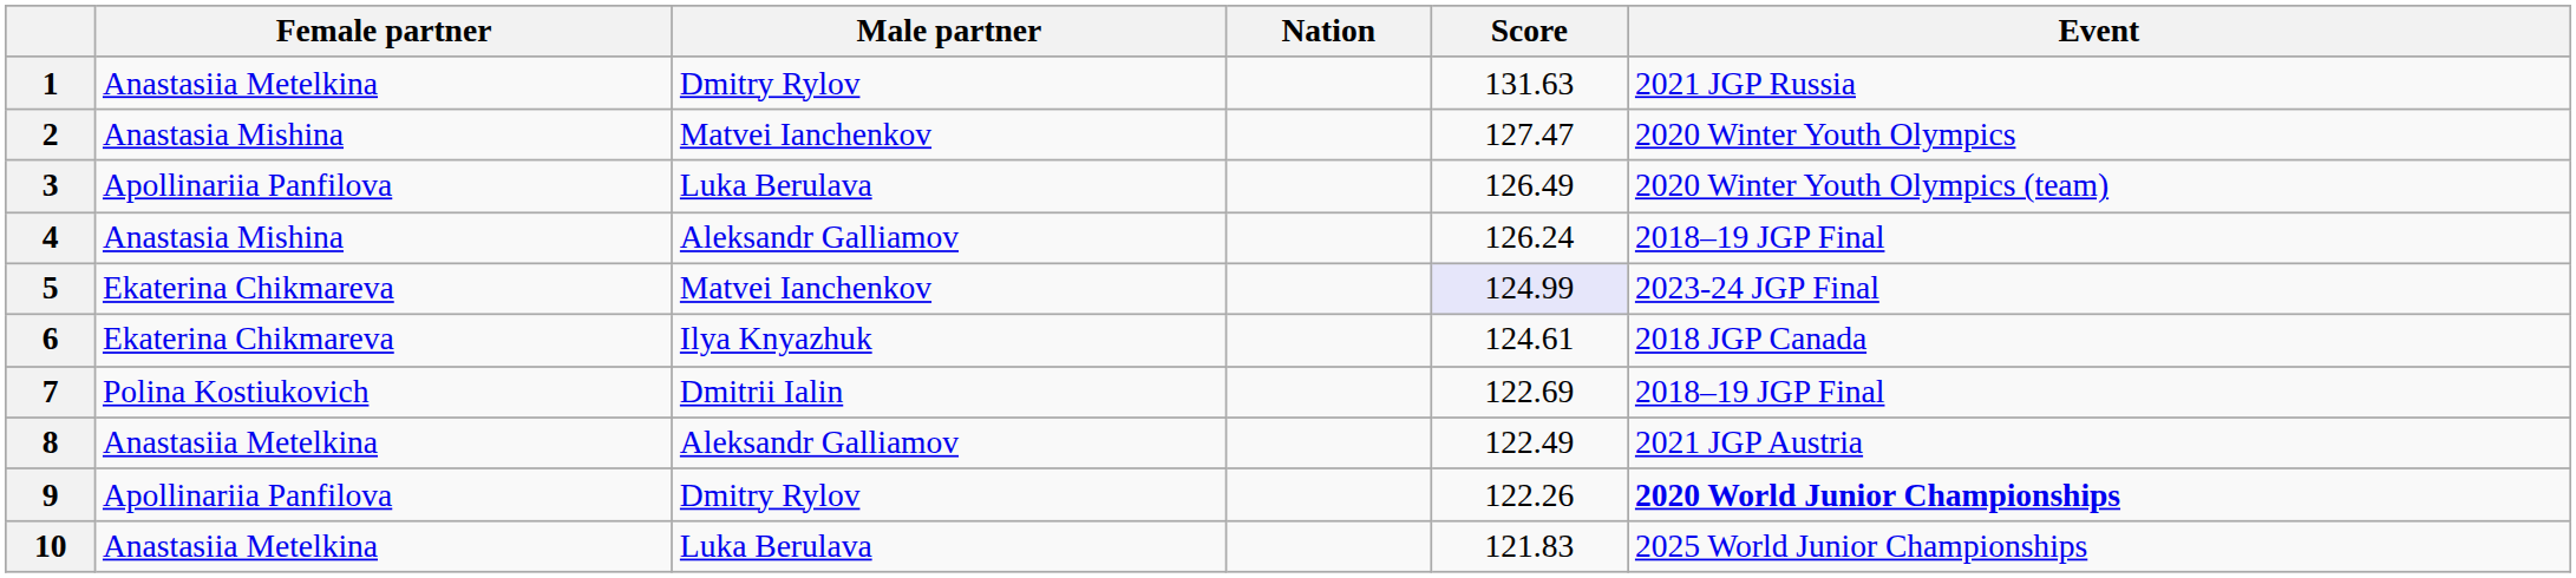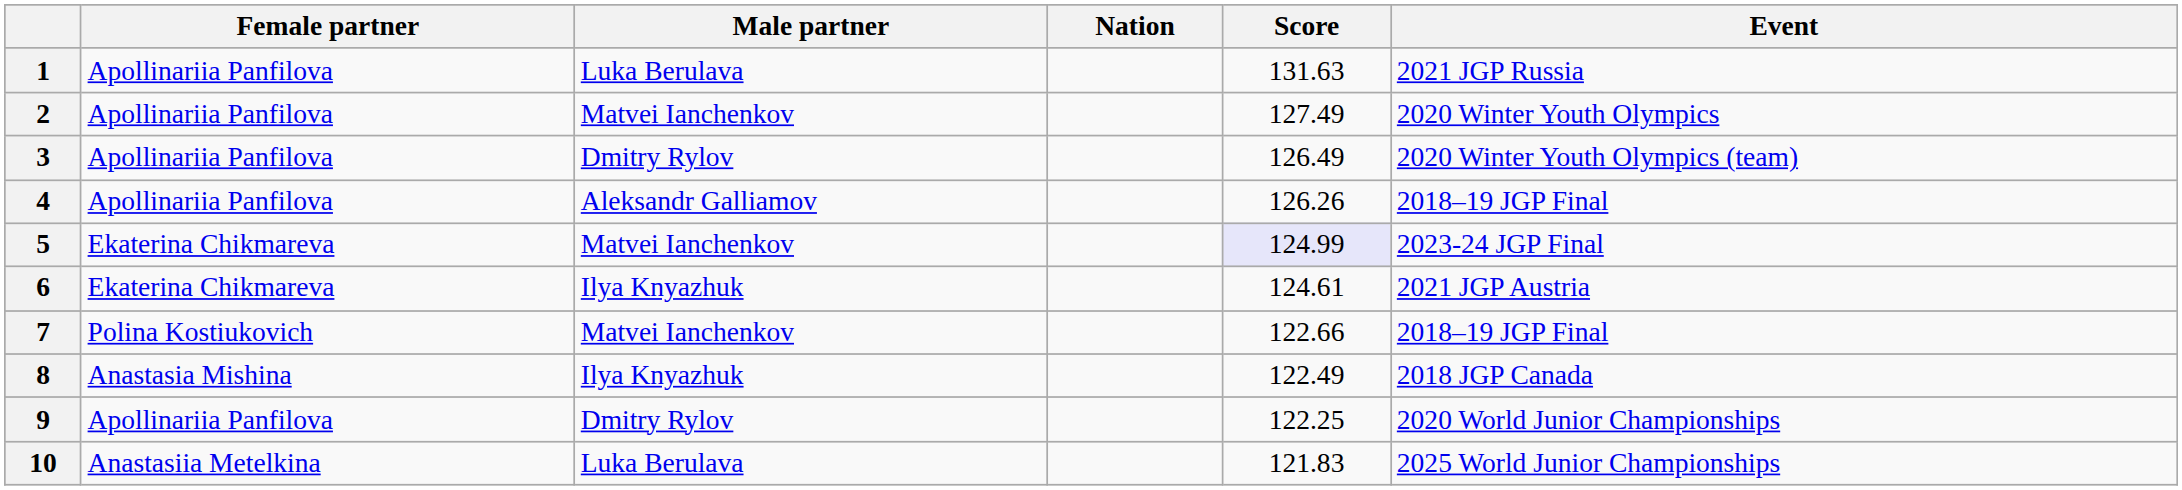1 | Female partner: Anastasiia Metelkina -> Apollinariia Panfilova
1 | Male partner: Dmitry Rylov -> Luka Berulava
2 | Female partner: Anastasia Mishina -> Apollinariia Panfilova
2 | Score: 127.47 -> 127.49
3 | Male partner: Luka Berulava -> Dmitry Rylov
4 | Female partner: Anastasia Mishina -> Apollinariia Panfilova
4 | Score: 126.24 -> 126.26
6 | Event: 2018 JGP Canada -> 2021 JGP Austria
7 | Male partner: Dmitrii Ialin -> Matvei Ianchenkov
7 | Score: 122.69 -> 122.66
8 | Female partner: Anastasiia Metelkina -> Anastasia Mishina
8 | Male partner: Aleksandr Galliamov -> Ilya Knyazhuk
8 | Event: 2021 JGP Austria -> 2018 JGP Canada
9 | Score: 122.26 -> 122.25
9 | Event: bold -> normal
